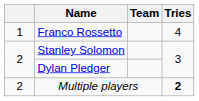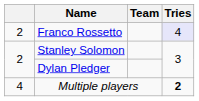Franco Rossetto | column 1: 1 -> 2
Franco Rossetto | Tries: no background -> lavender background
Multiple players | column 1: 2 -> 4
